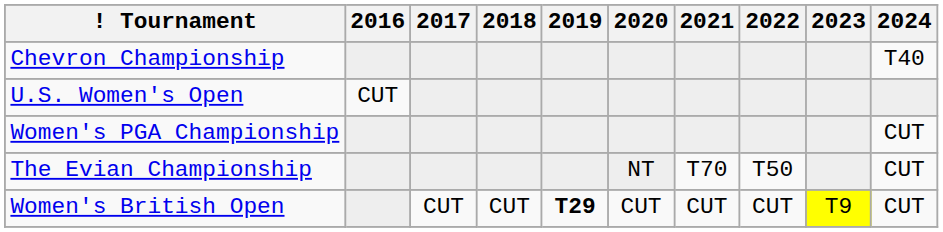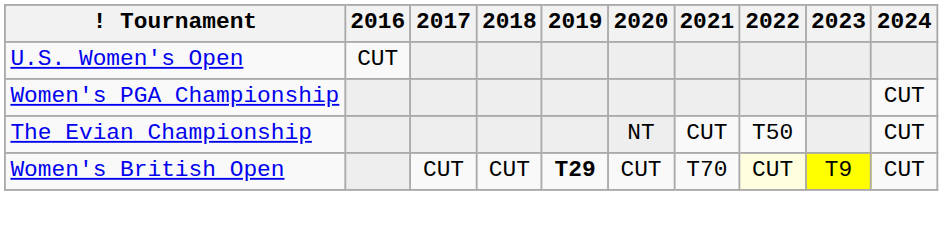- row: Chevron Championship | T40
The Evian Championship | 2021: T70 -> CUT
Women's British Open | 2021: CUT -> T70
Women's British Open | 2022: no background -> lightyellow background
